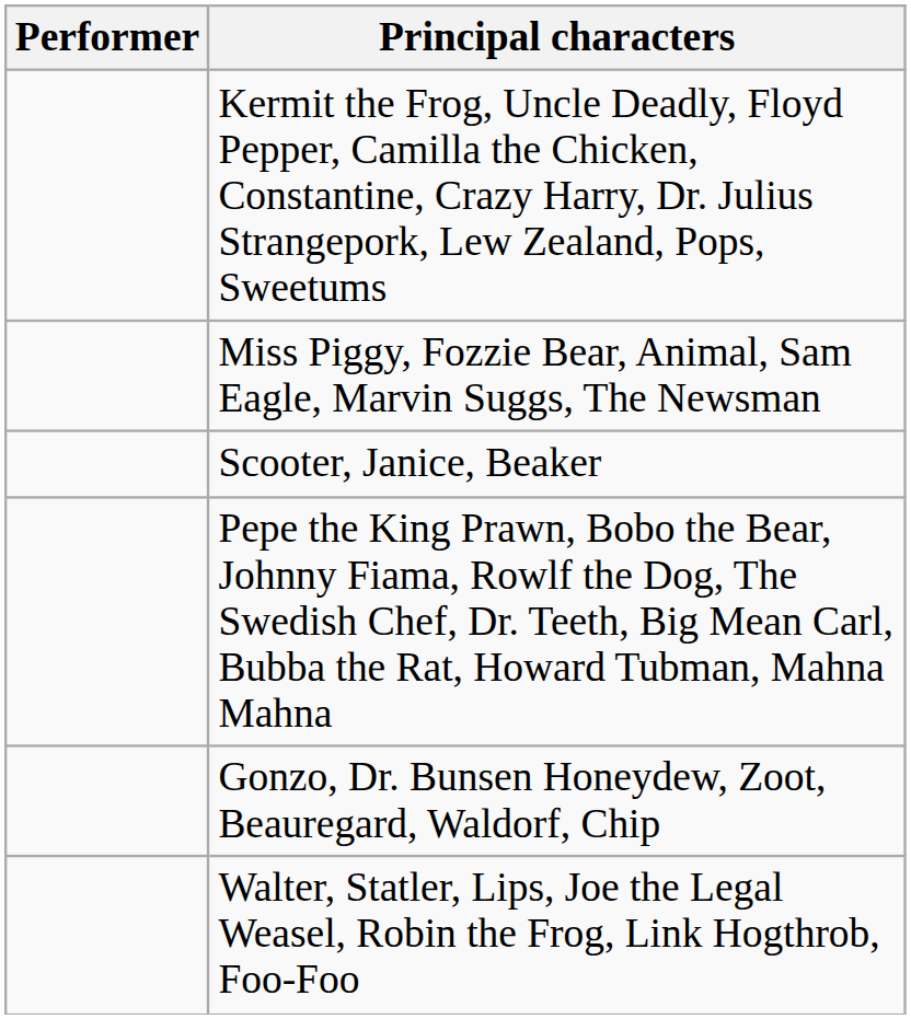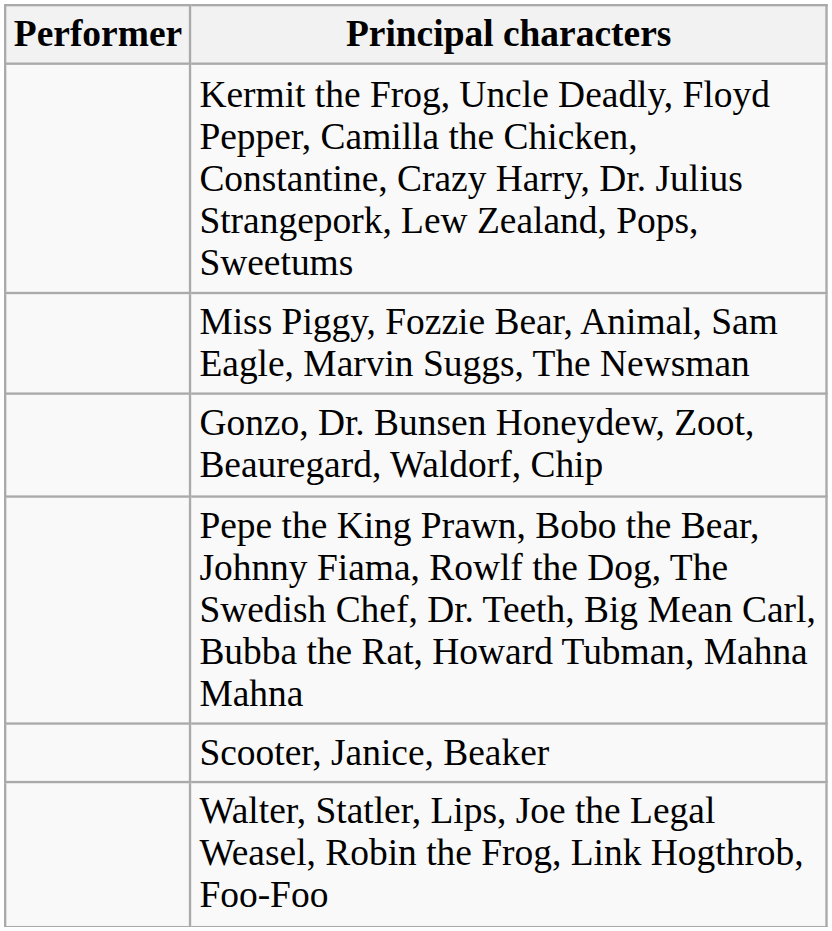rows swapped: Gonzo, Dr. Bunsen Honeydew, Zoot, Beauregard, Waldorf, Chip <-> Scooter, Janice, Beaker
